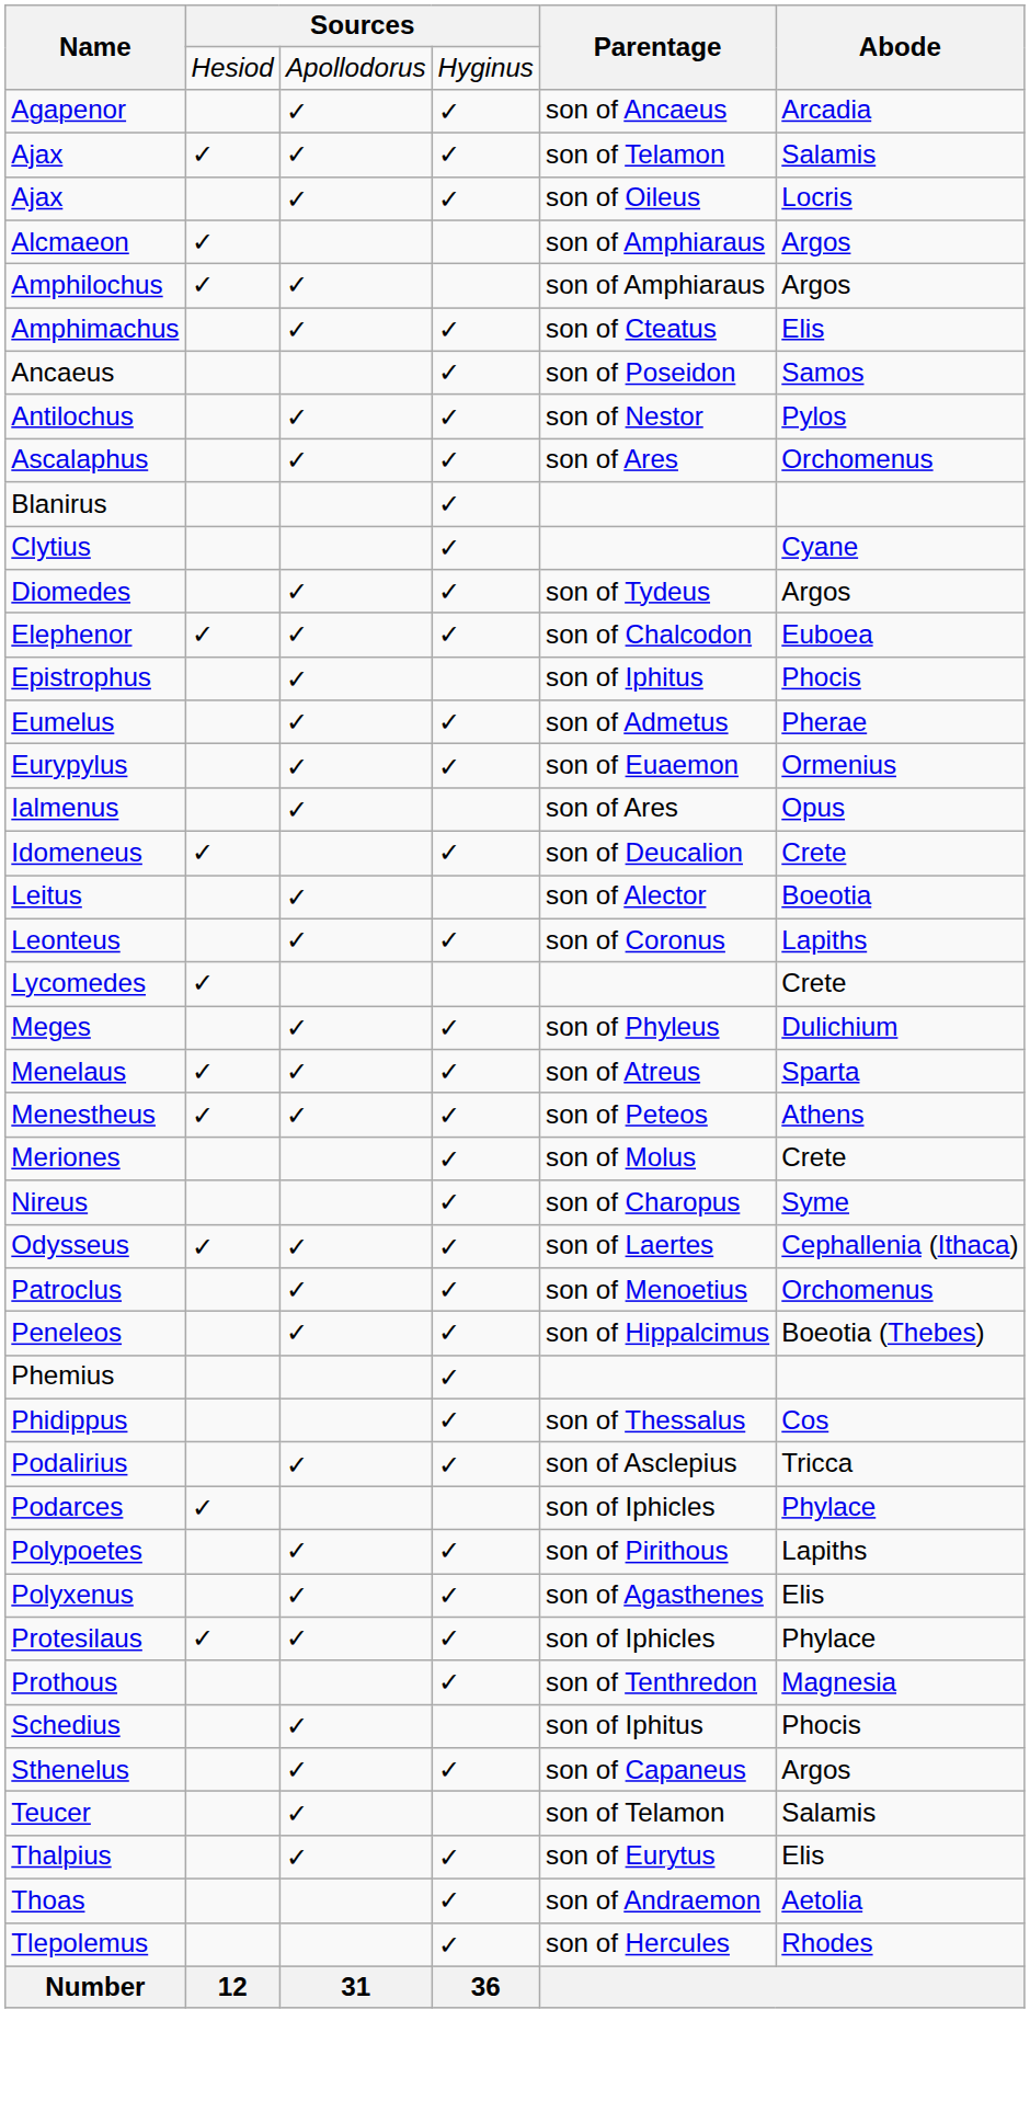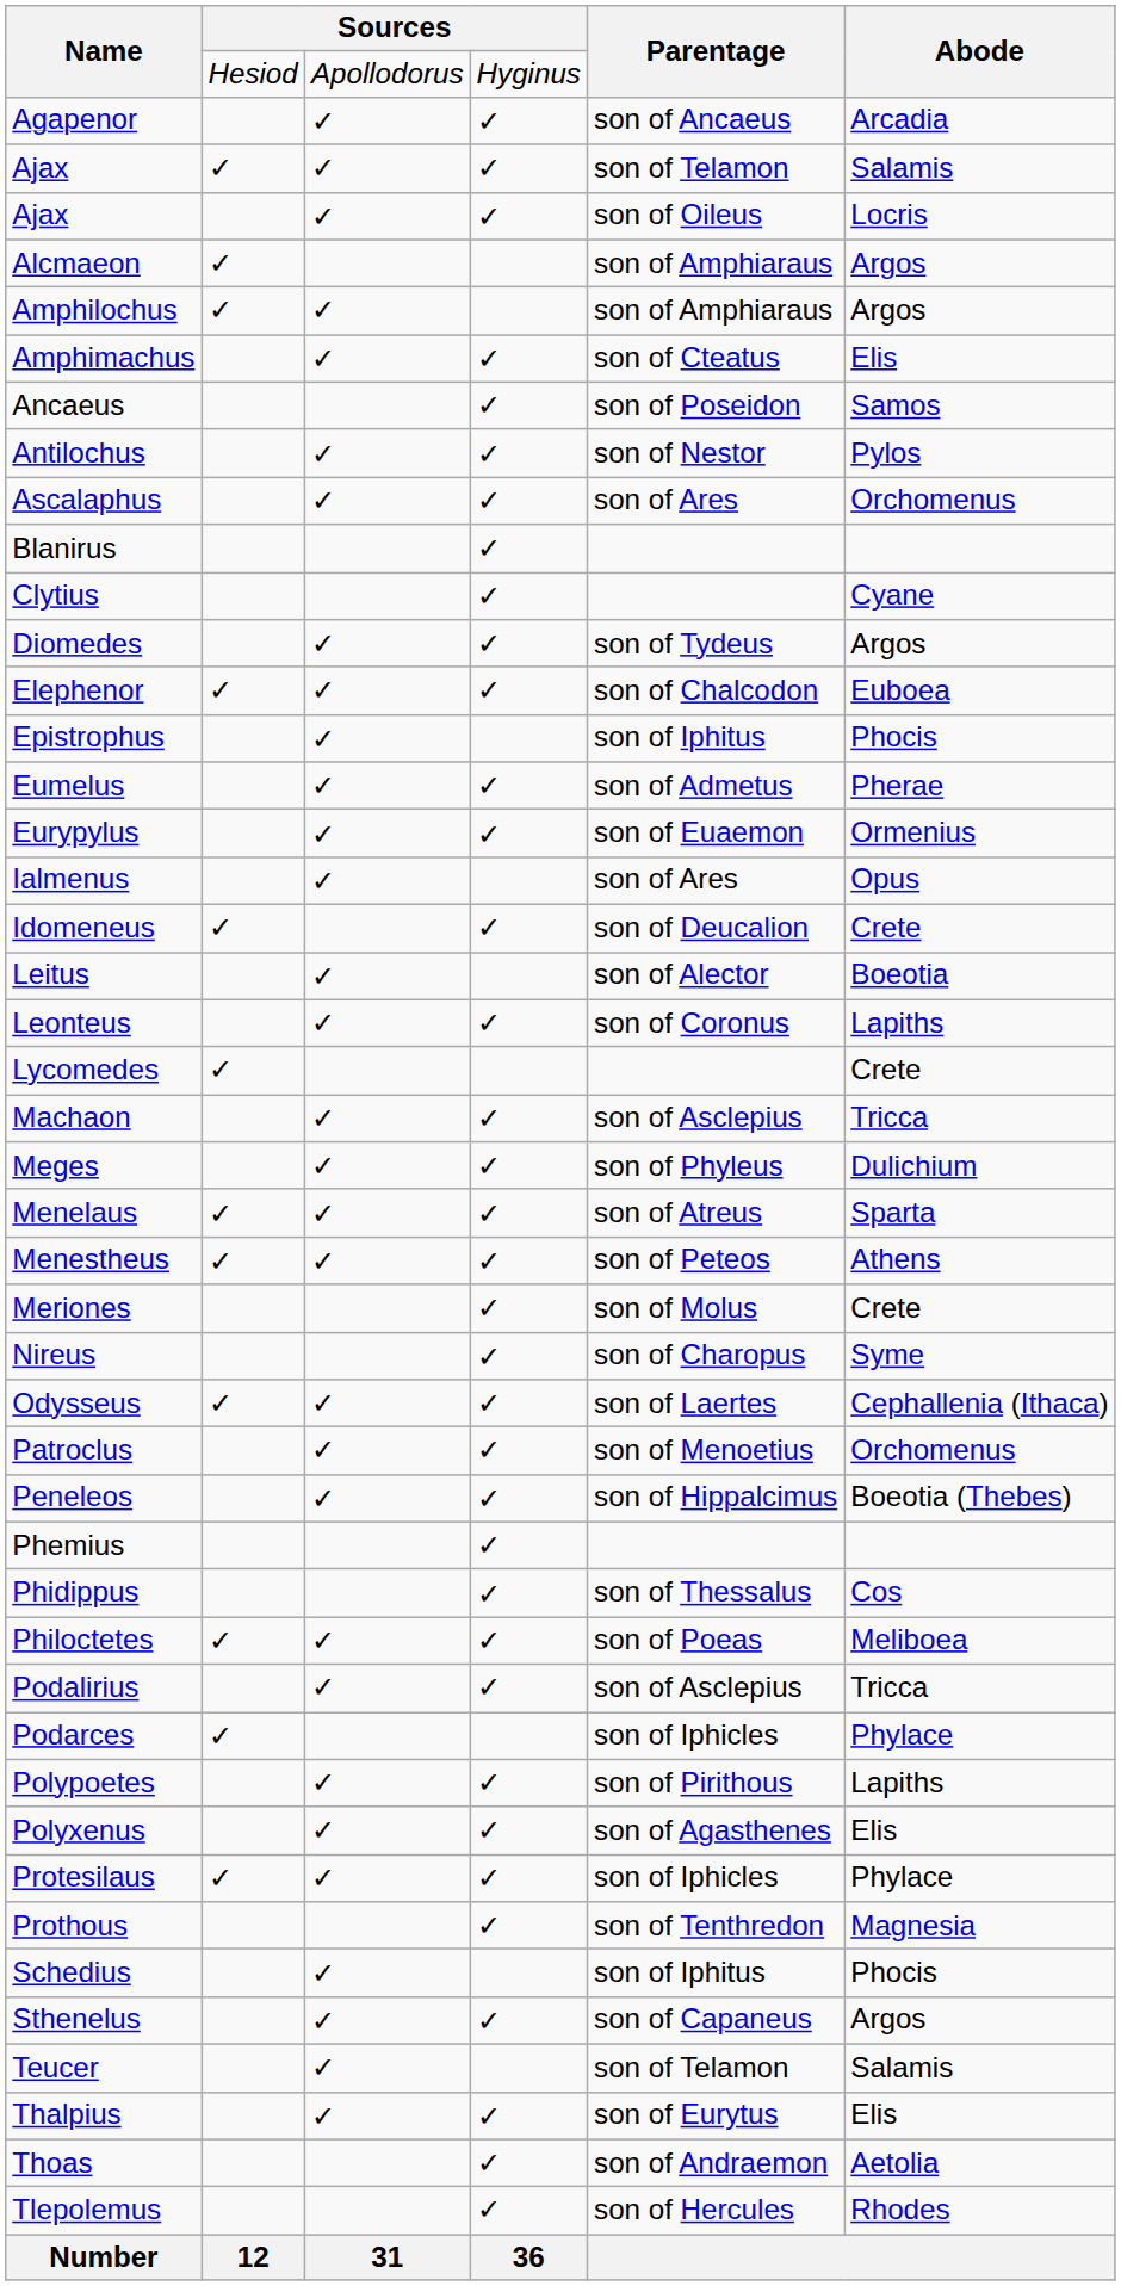+ row: Machaon | ✓ | ✓ | son of Asclepius | Tricca
+ row: Philoctetes | ✓ | ✓ | ✓ | son of Poeas | Meliboea
